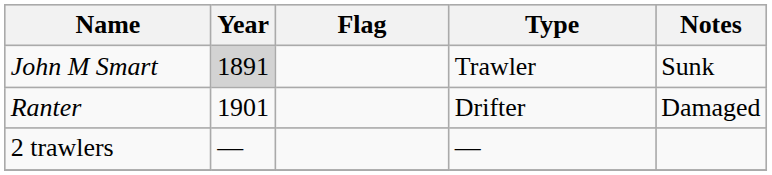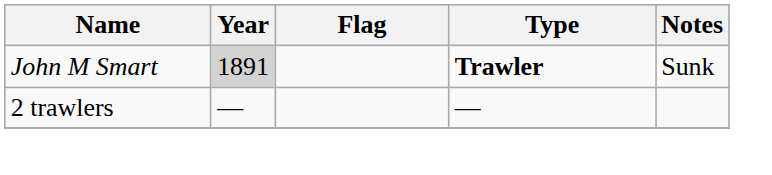John M Smart | Type: normal -> bold
- row: Ranter | 1901 | Drifter | Damaged
